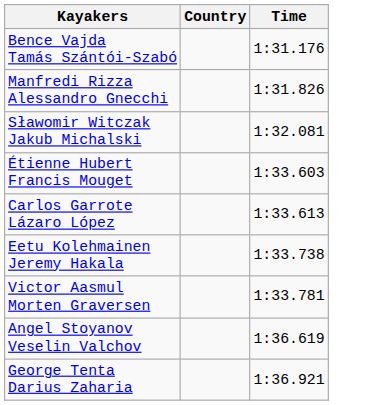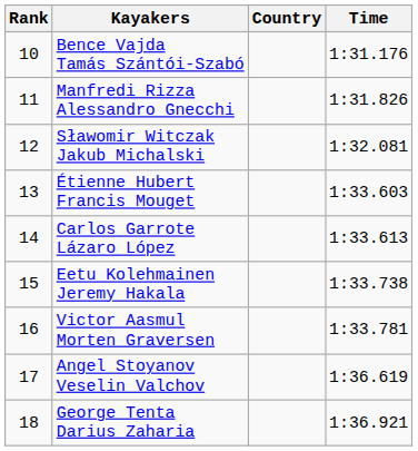+ column: Rank | 10 | 11 | 12 | 13 | 14 | 15 | 16 | 17 | 18
